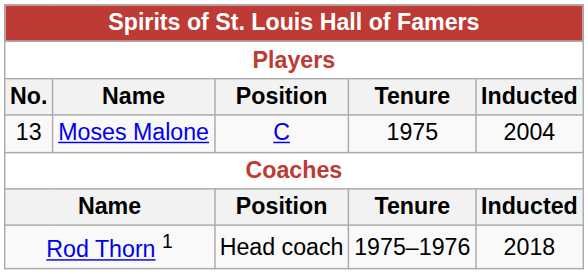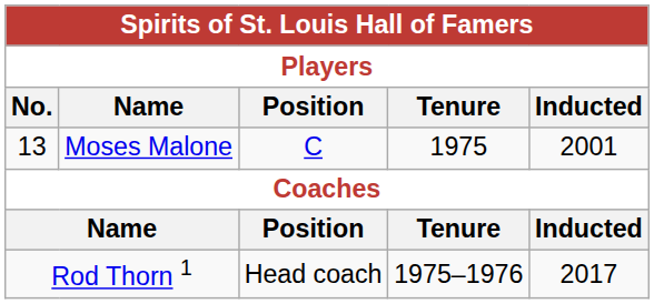13 | Inducted: 2004 -> 2001
Rod Thorn 1 | Inducted: 2018 -> 2017
